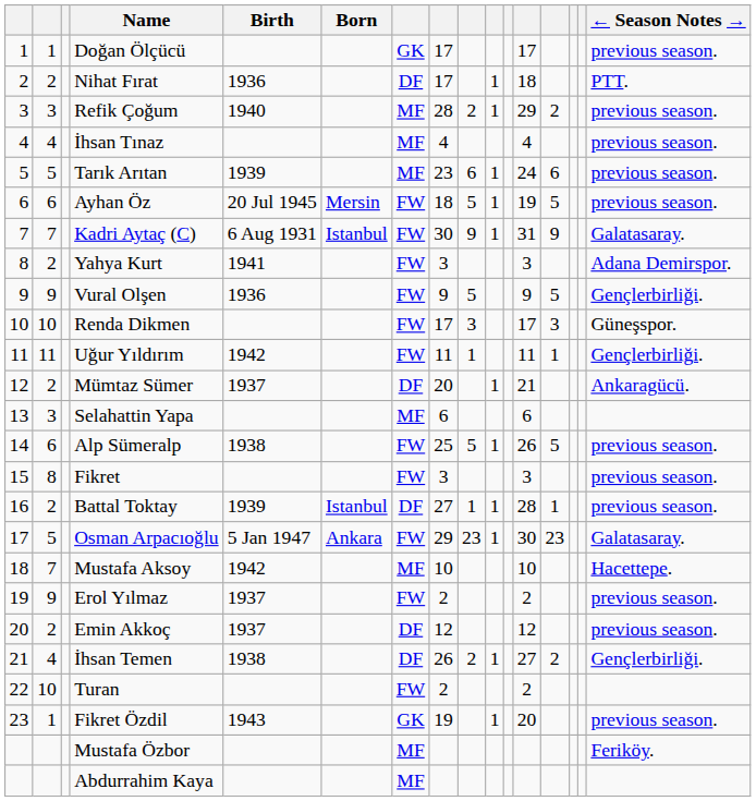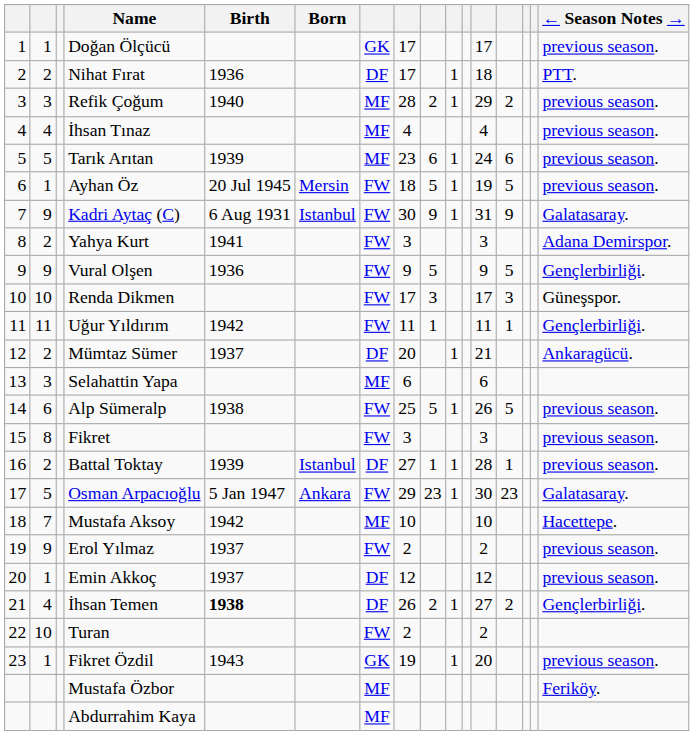Ayhan Öz | column 2: 6 -> 1
Kadri Aytaç (C) | column 2: 7 -> 9
Emin Akkoç | column 2: 2 -> 1
İhsan Temen | Birth: normal -> bold
